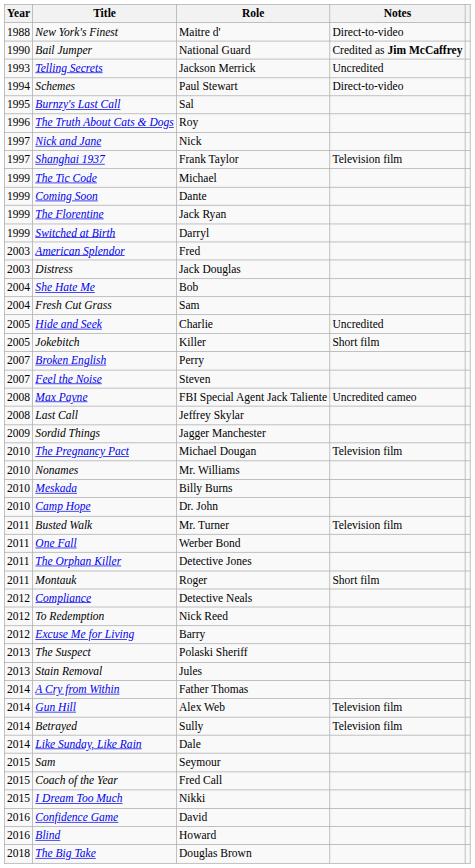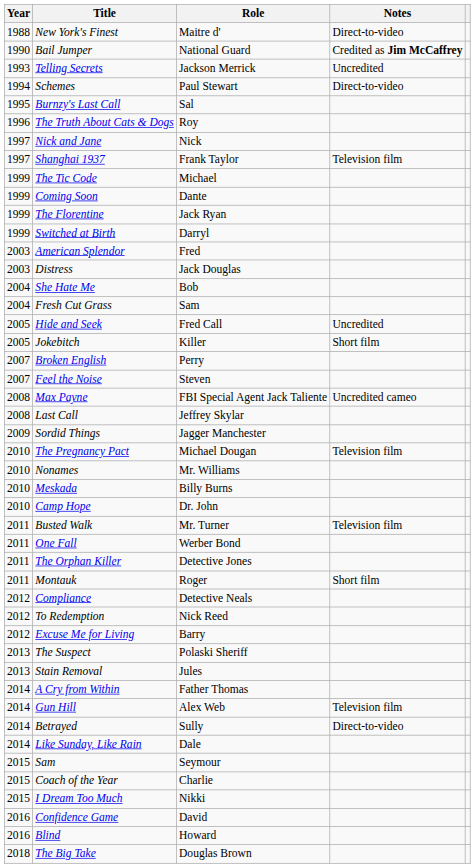Hide and Seek | Role: Charlie -> Fred Call
Betrayed | Notes: Television film -> Direct-to-video
Coach of the Year | Role: Fred Call -> Charlie
